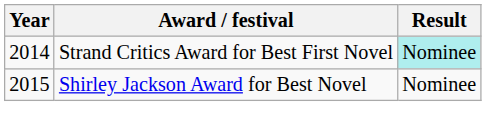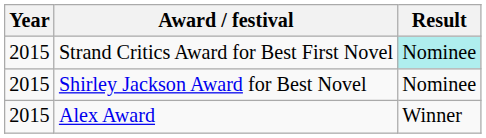Strand Critics Award for Best First Novel | Year: 2014 -> 2015
+ row: 2015 | Alex Award | Winner
